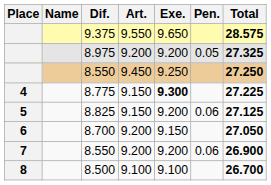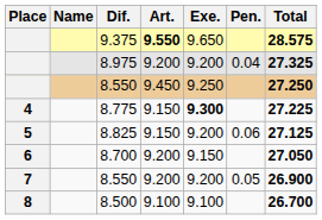9.375 | Art.: normal -> bold
8.975 | Pen.: 0.05 -> 0.04
7 / 8.550 | Pen.: 0.06 -> 0.05
